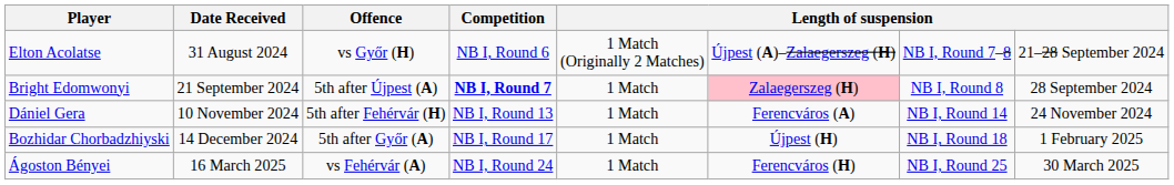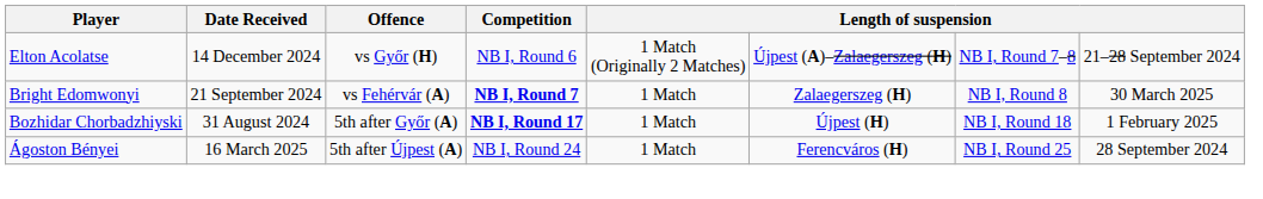Elton Acolatse | Date Received: 31 August 2024 -> 14 December 2024
Bright Edomwonyi | Offence: 5th after Újpest (A) -> vs Fehérvár (A)
Bright Edomwonyi | column 6: pink background -> no background
Bright Edomwonyi | column 8: 28 September 2024 -> 30 March 2025
- row: Dániel Gera | 10 November 2024 | 5th after Fehérvár (H) | NB I, Round 13 | 1 Match | Ferencváros (A) | NB I, Round 14 | 24 November 2024
Bozhidar Chorbadzhiyski | Date Received: 14 December 2024 -> 31 August 2024
Bozhidar Chorbadzhiyski | Competition: normal -> bold
Ágoston Bényei | Offence: vs Fehérvár (A) -> 5th after Újpest (A)
Ágoston Bényei | column 8: 30 March 2025 -> 28 September 2024
